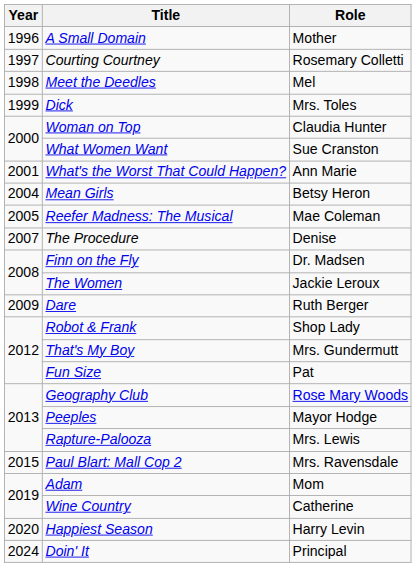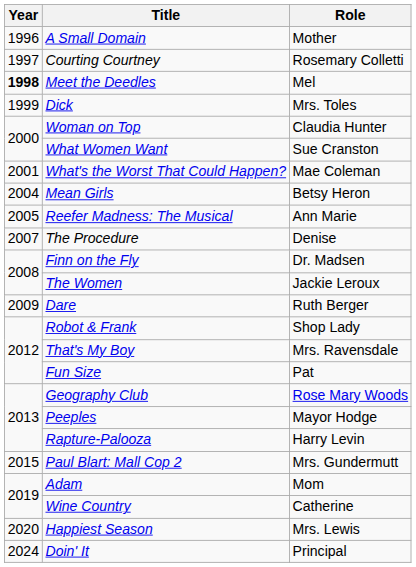Meet the Deedles | Year: normal -> bold
What's the Worst That Could Happen? | Role: Ann Marie -> Mae Coleman
Reefer Madness: The Musical | Role: Mae Coleman -> Ann Marie
That's My Boy | Role: Mrs. Gundermutt -> Mrs. Ravensdale
Rapture-Palooza | Role: Mrs. Lewis -> Harry Levin
Paul Blart: Mall Cop 2 | Role: Mrs. Ravensdale -> Mrs. Gundermutt
Happiest Season | Role: Harry Levin -> Mrs. Lewis
